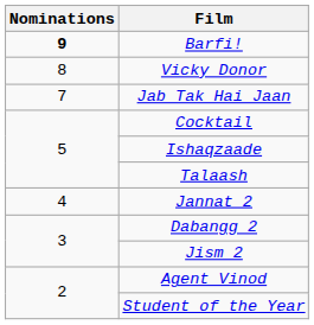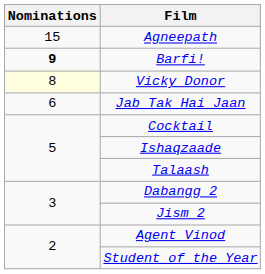+ row: 15 | Agneepath
Vicky Donor | Nominations: no background -> lightyellow background
Jab Tak Hai Jaan | Nominations: 7 -> 6
- row: 4 | Jannat 2
